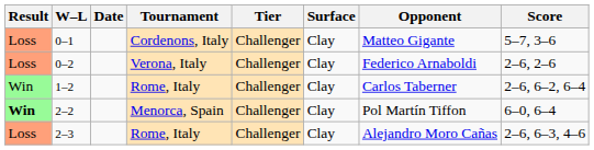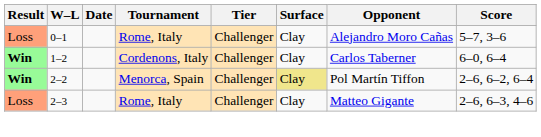0–1 | Tournament: Cordenons, Italy -> Rome, Italy
0–1 | Opponent: Matteo Gigante -> Alejandro Moro Cañas
- row: Loss | 0–2 | Verona, Italy | Challenger | Clay | Federico Arnaboldi | 2–6, 2–6
1–2 | Result: normal -> bold
1–2 | Tournament: Rome, Italy -> Cordenons, Italy
1–2 | Score: 2–6, 6–2, 6–4 -> 6–0, 6–4
2–2 | Surface: no background -> khaki background
2–2 | Score: 6–0, 6–4 -> 2–6, 6–2, 6–4
2–3 | Opponent: Alejandro Moro Cañas -> Matteo Gigante
